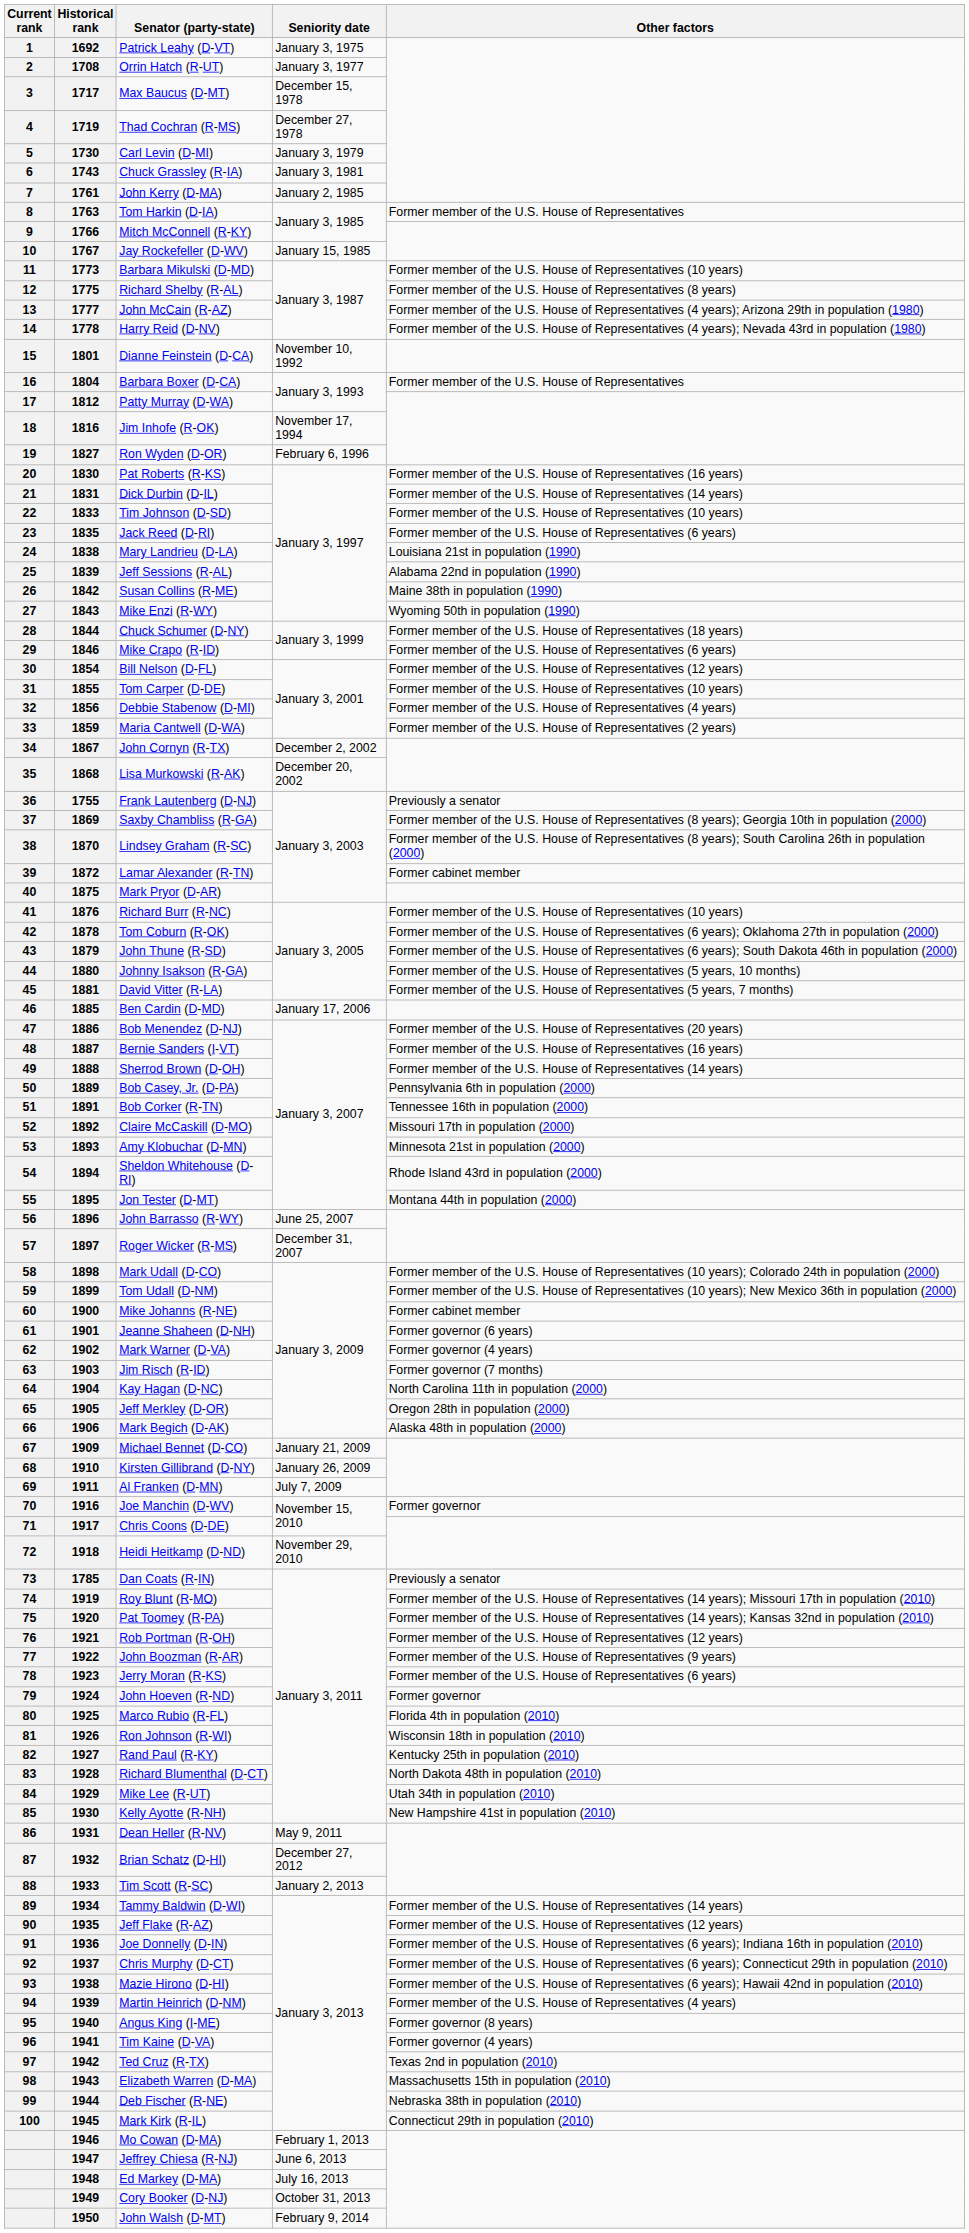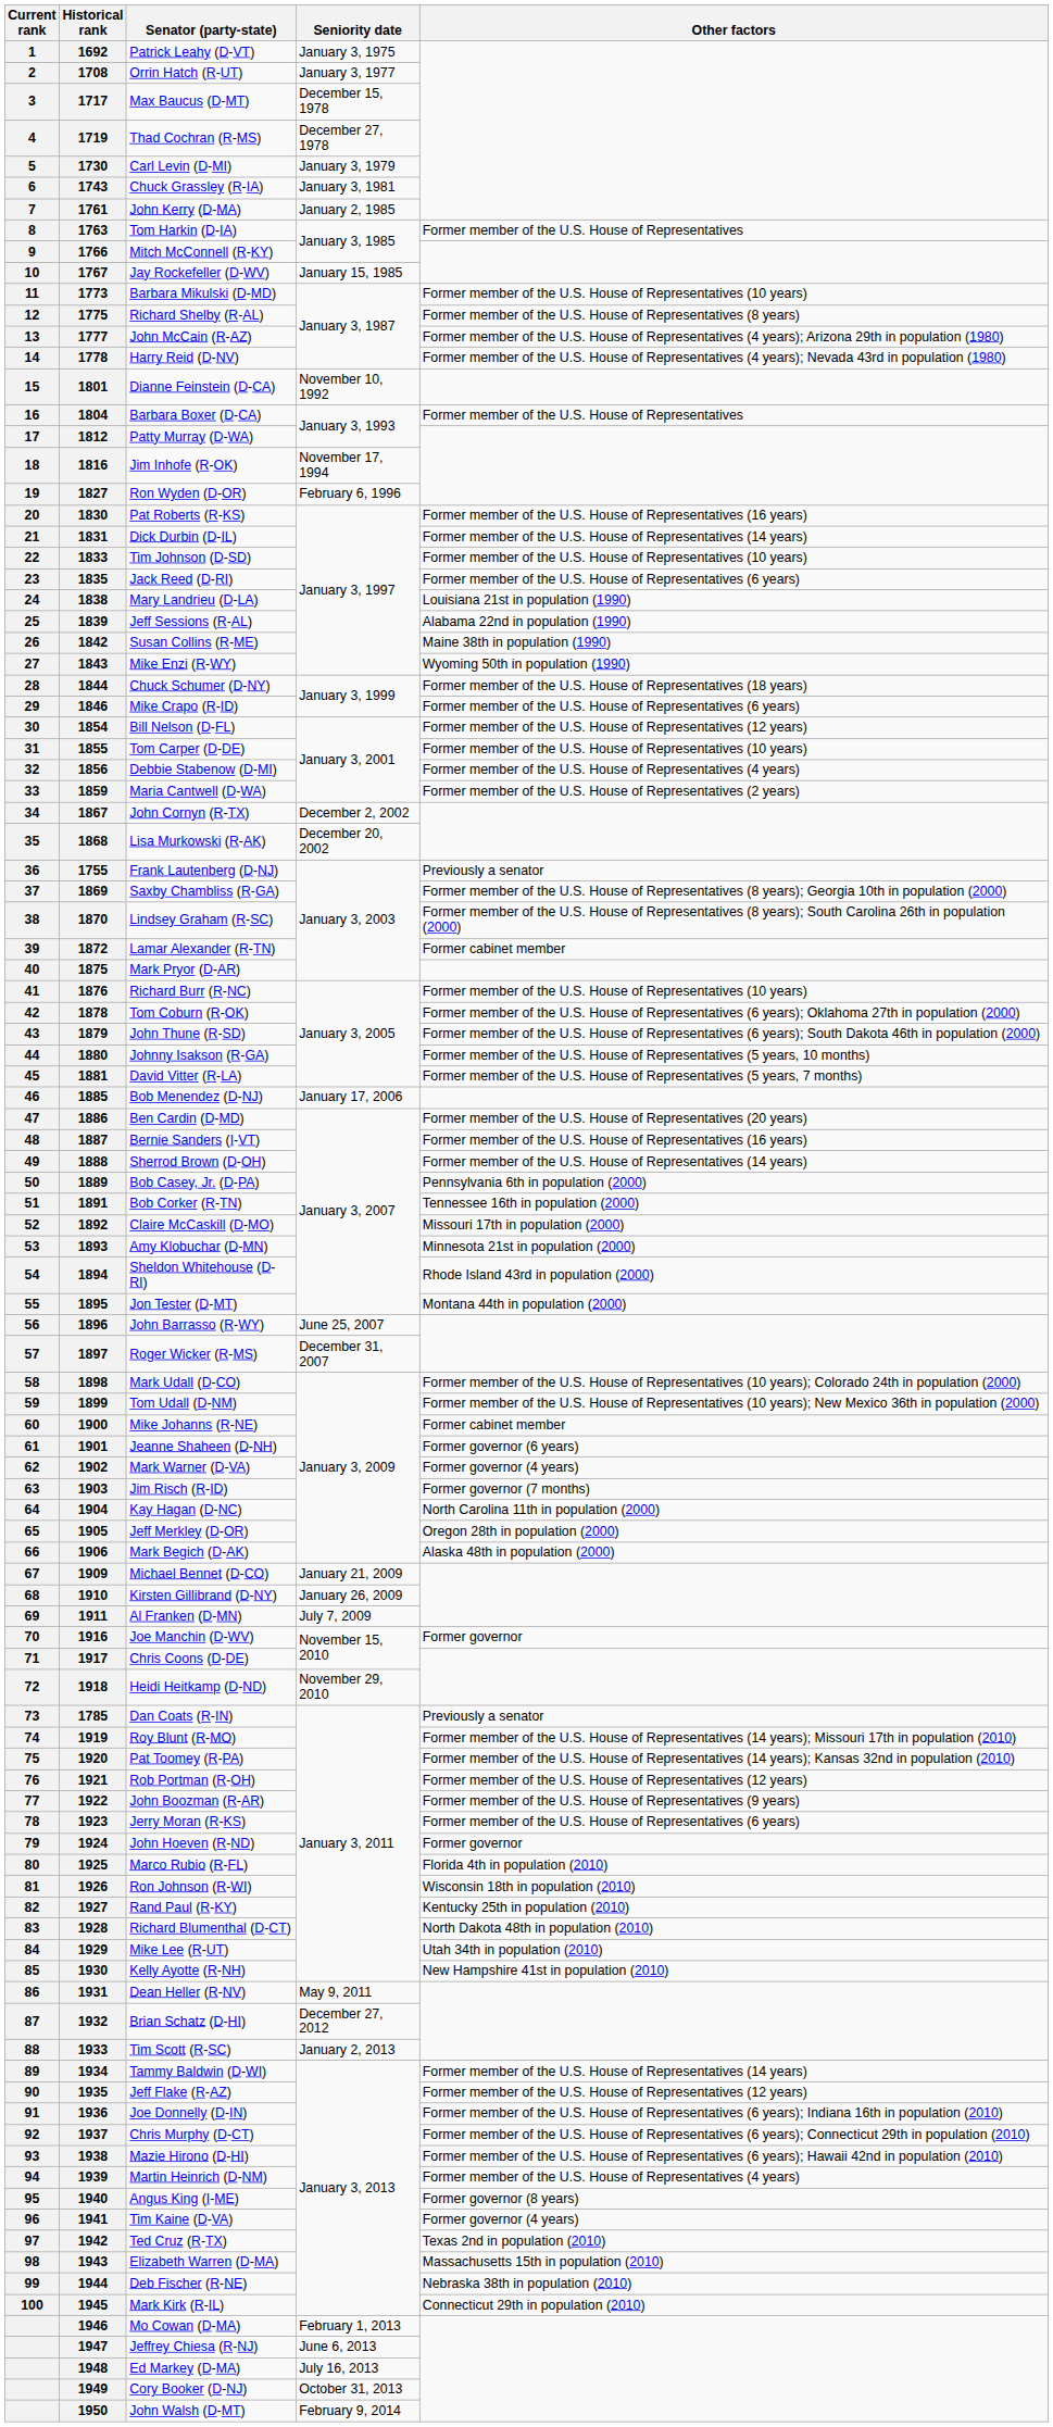1885 | Senator (party-state): Ben Cardin (D-MD) -> Bob Menendez (D-NJ)
1886 | Senator (party-state): Bob Menendez (D-NJ) -> Ben Cardin (D-MD)
